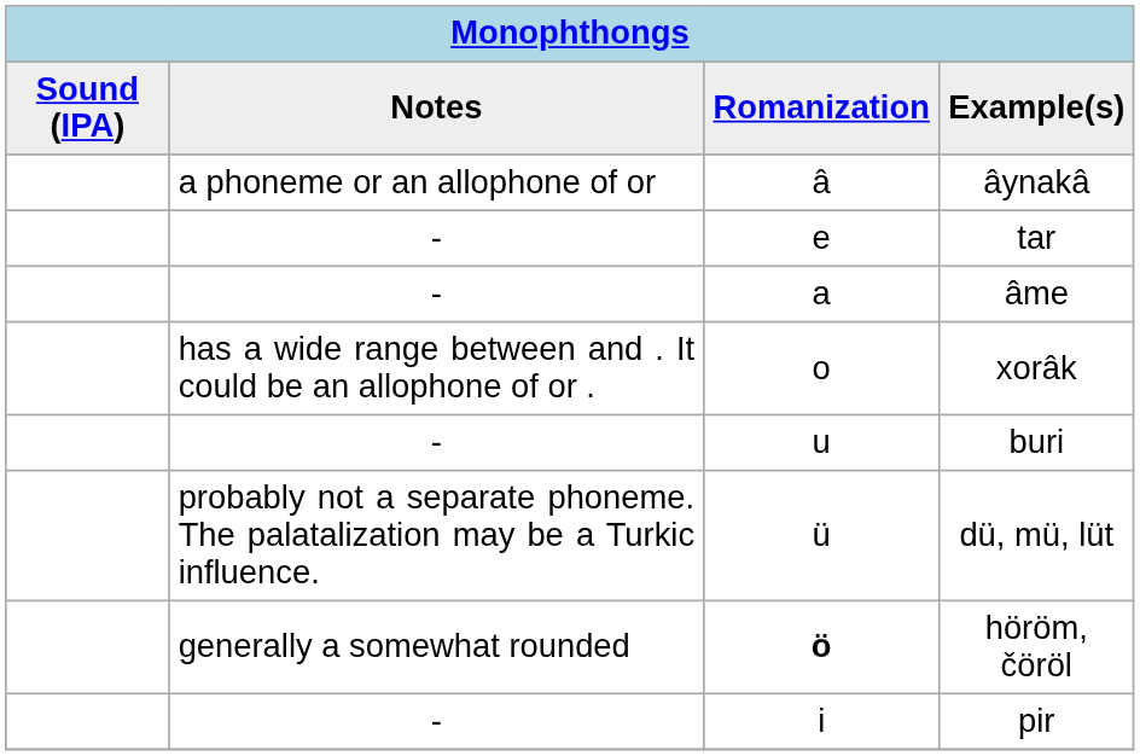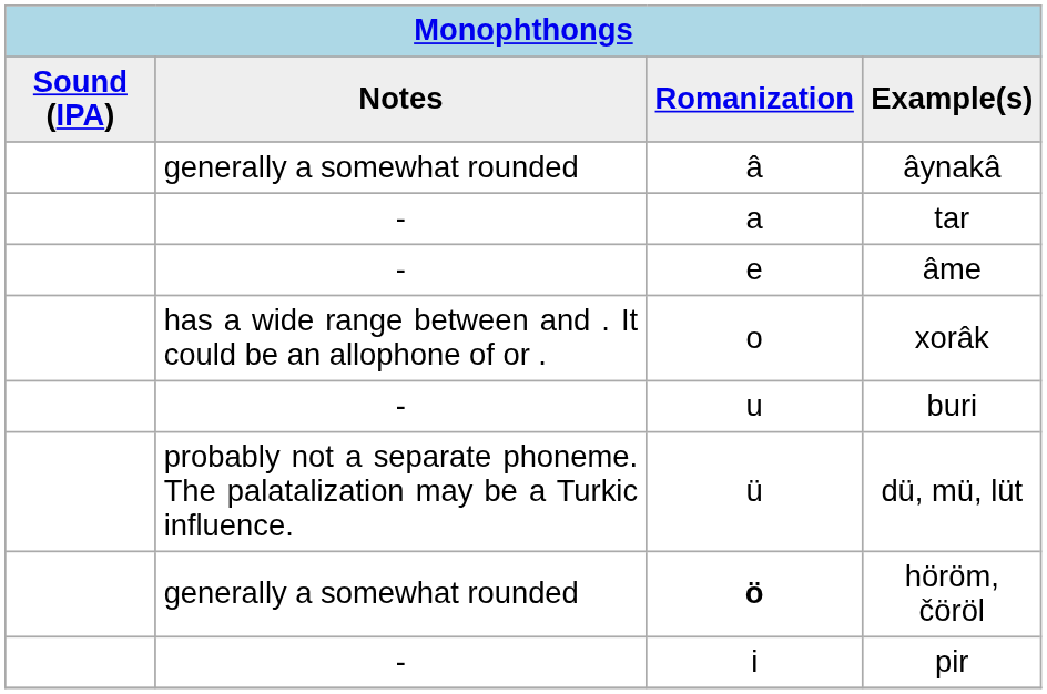âynakâ | Notes: a phoneme or an allophone of or -> generally a somewhat rounded
tar | Romanization: e -> a
âme | Romanization: a -> e
